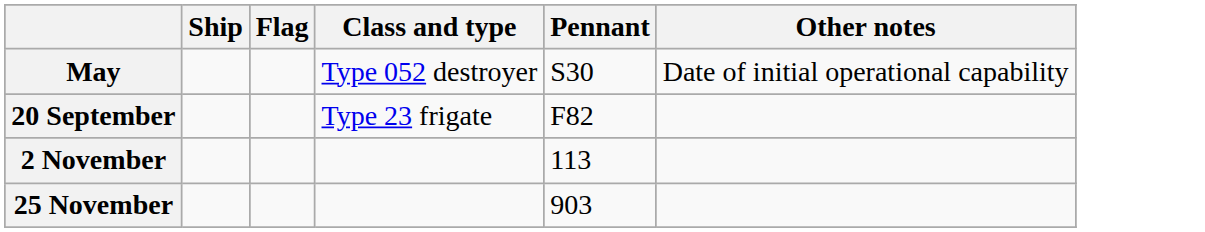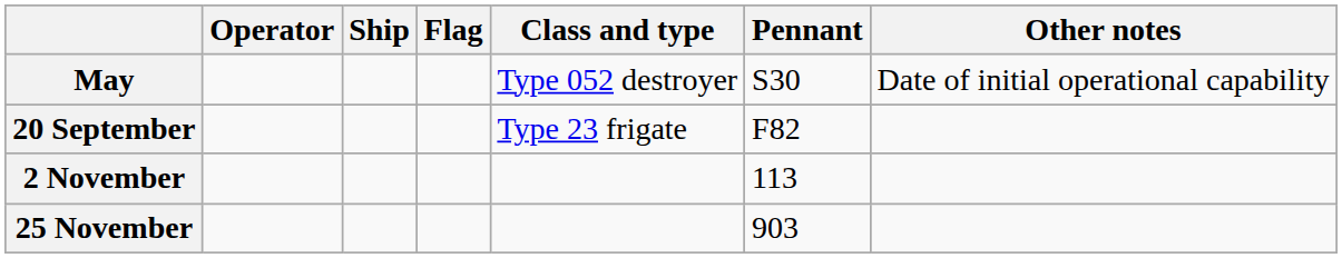+ column: Operator
